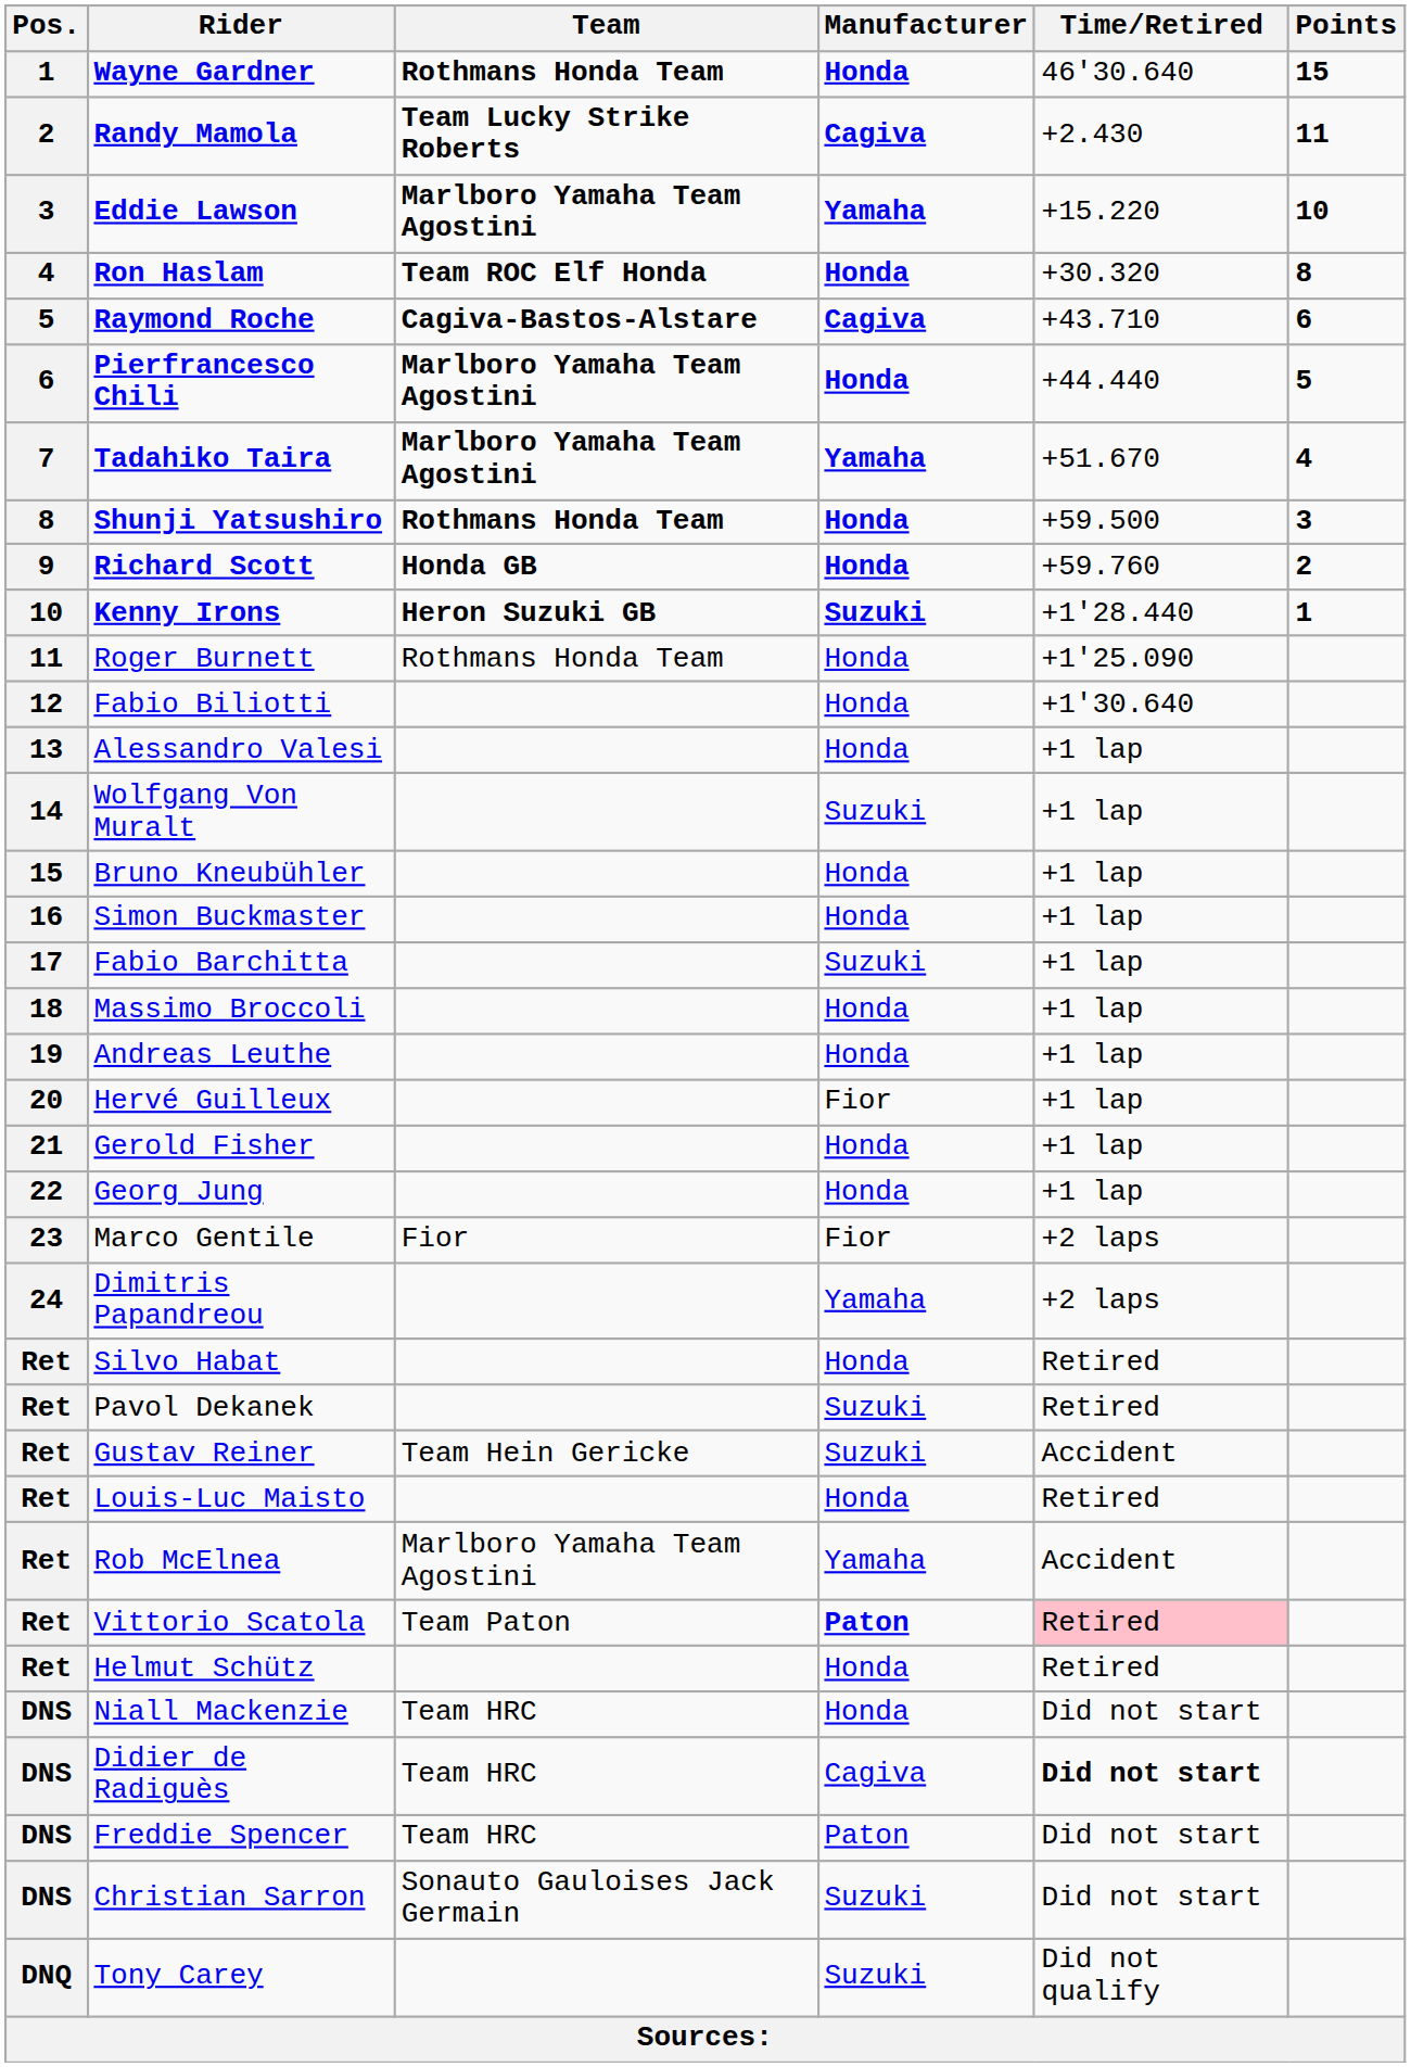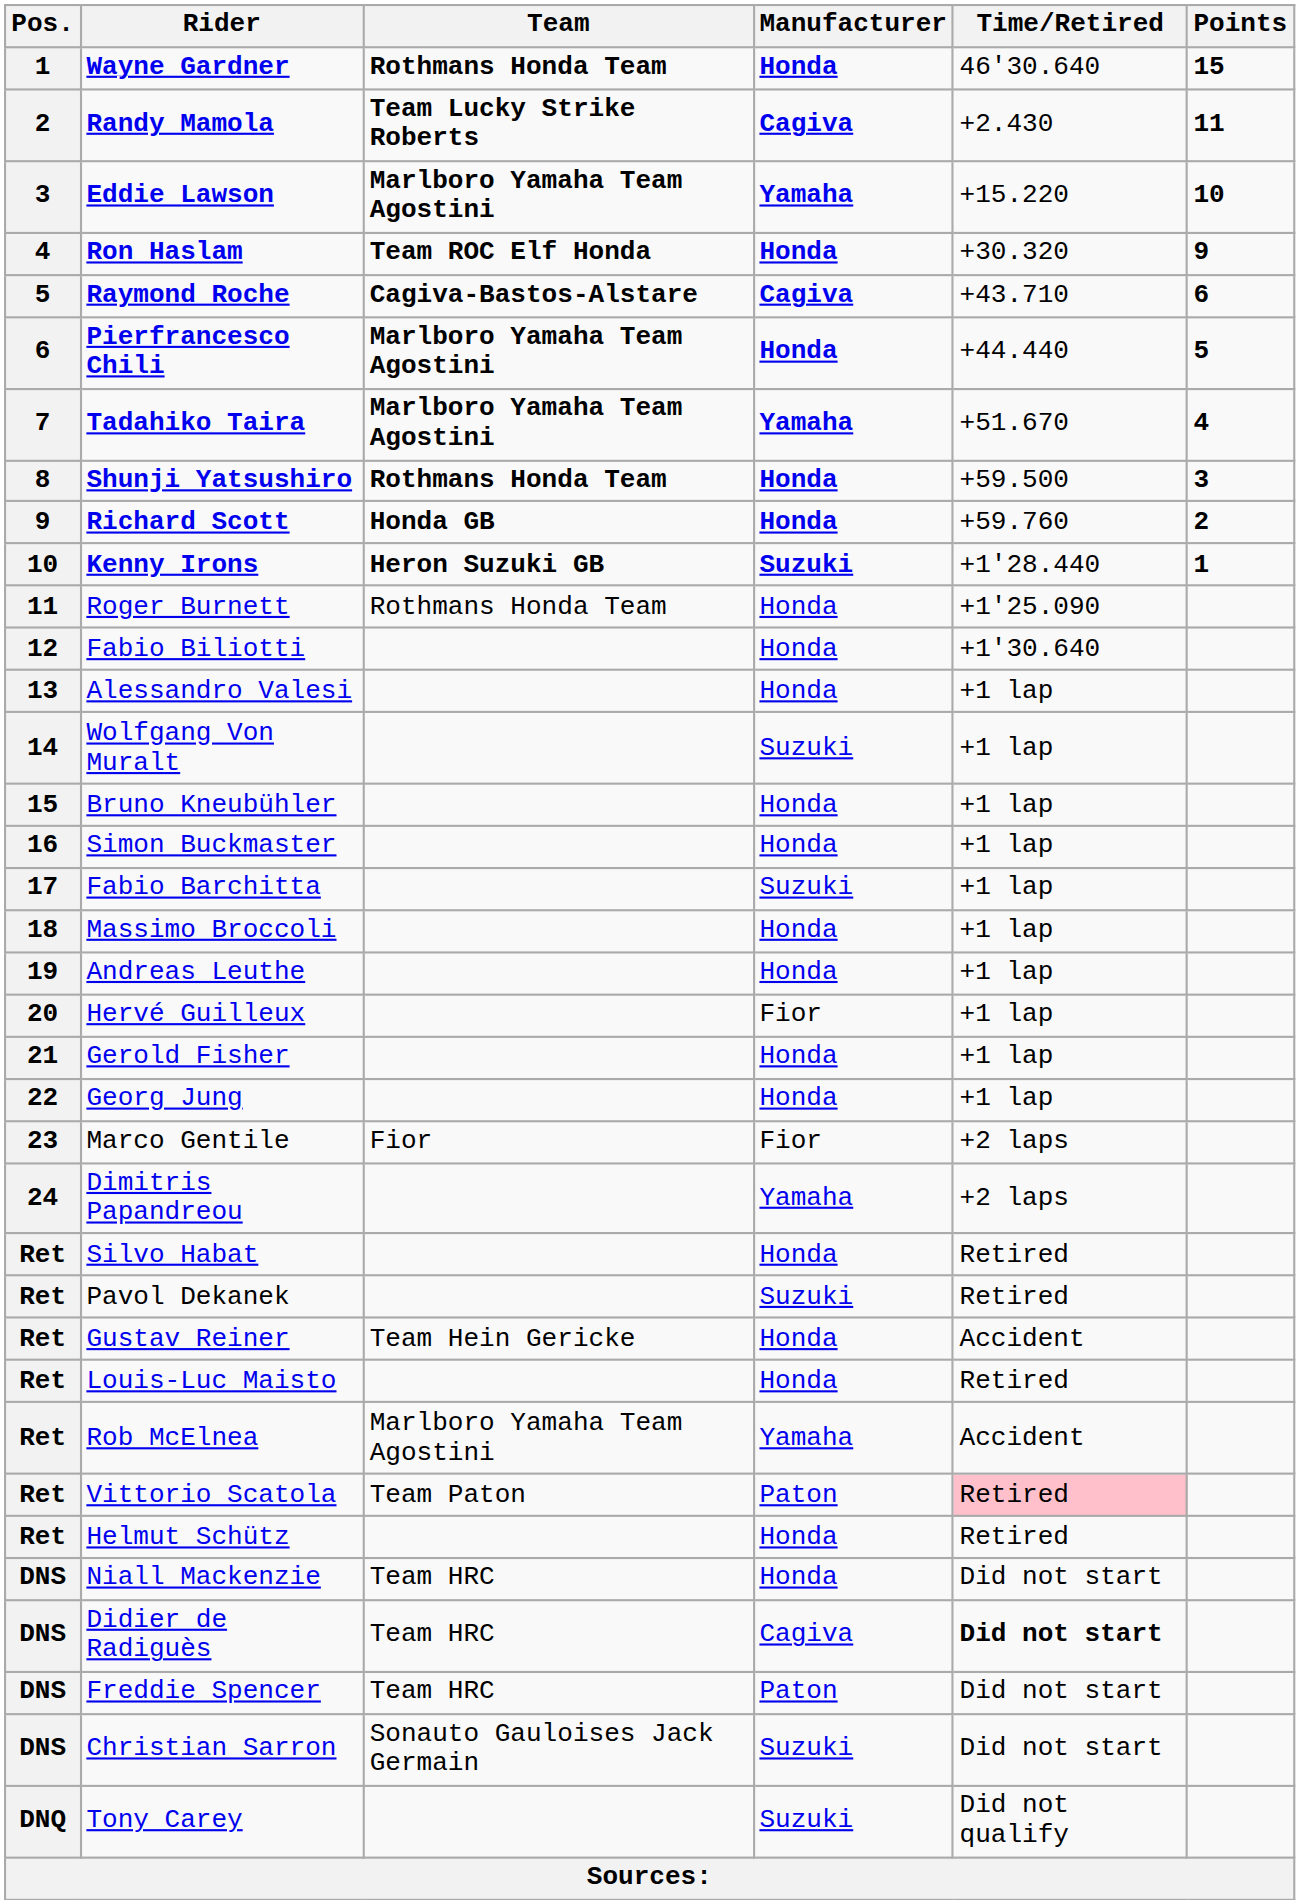Ron Haslam | Points: 8 -> 9
Gustav Reiner | Manufacturer: Suzuki -> Honda
Vittorio Scatola | Manufacturer: bold -> normal
